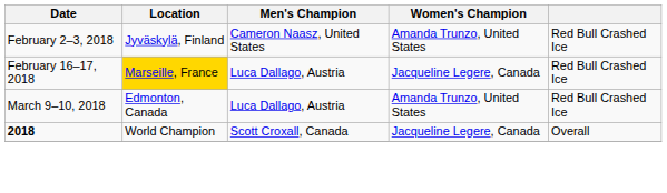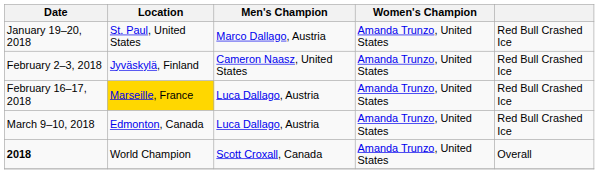+ row: January 19–20, 2018 | St. Paul, United States | Marco Dallago, Austria | Amanda Trunzo, United States | Red Bull Crashed Ice
February 16–17, 2018 | Women's Champion: Jacqueline Legere, Canada -> Amanda Trunzo, United States
2018 | Women's Champion: Jacqueline Legere, Canada -> Amanda Trunzo, United States
